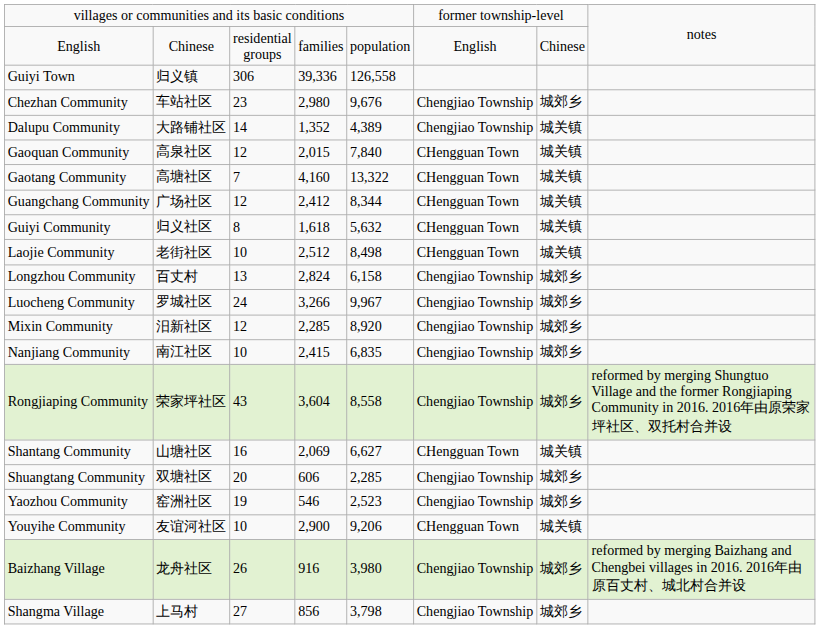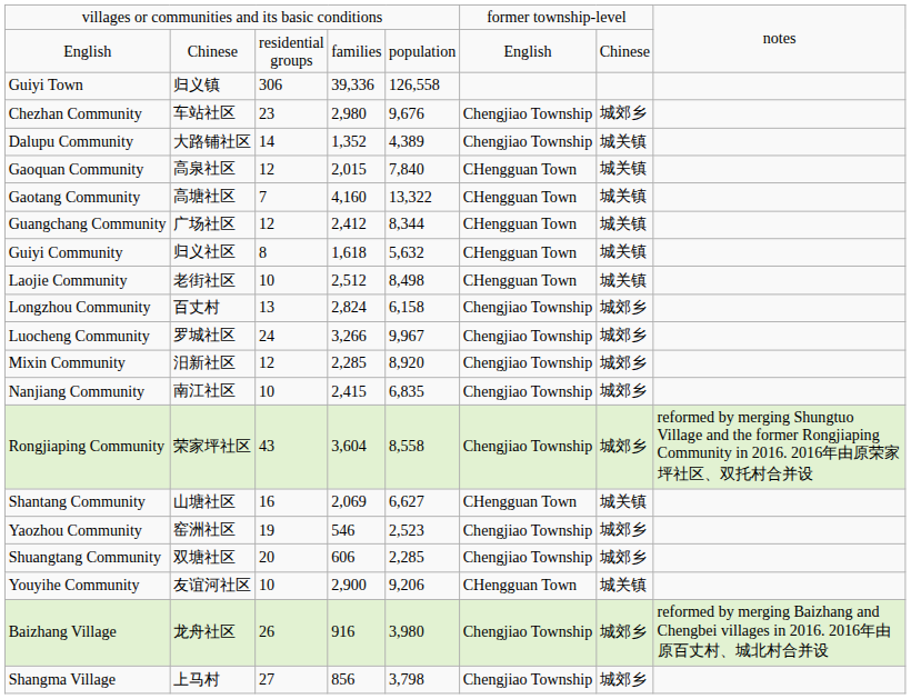rows swapped: Shuangtang Community <-> Yaozhou Community
